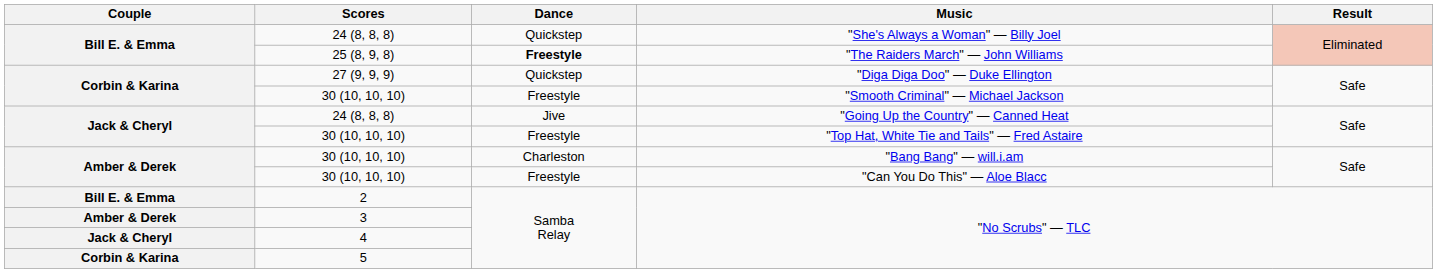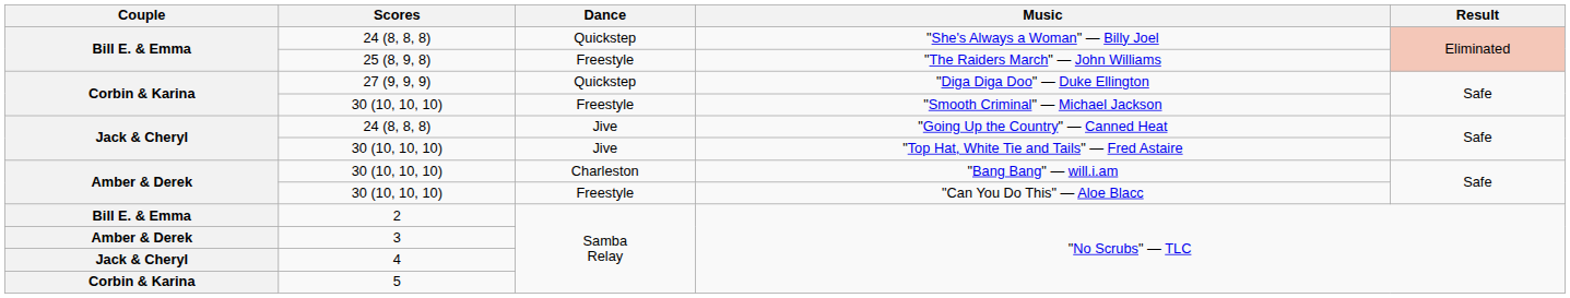"The Raiders March" — John Williams | Dance: bold -> normal
"Top Hat, White Tie and Tails" — Fred Astaire | Dance: Freestyle -> Jive
